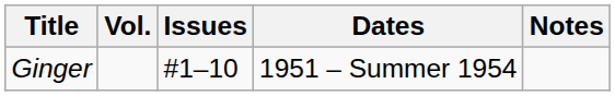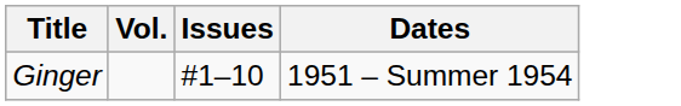- column: Notes
